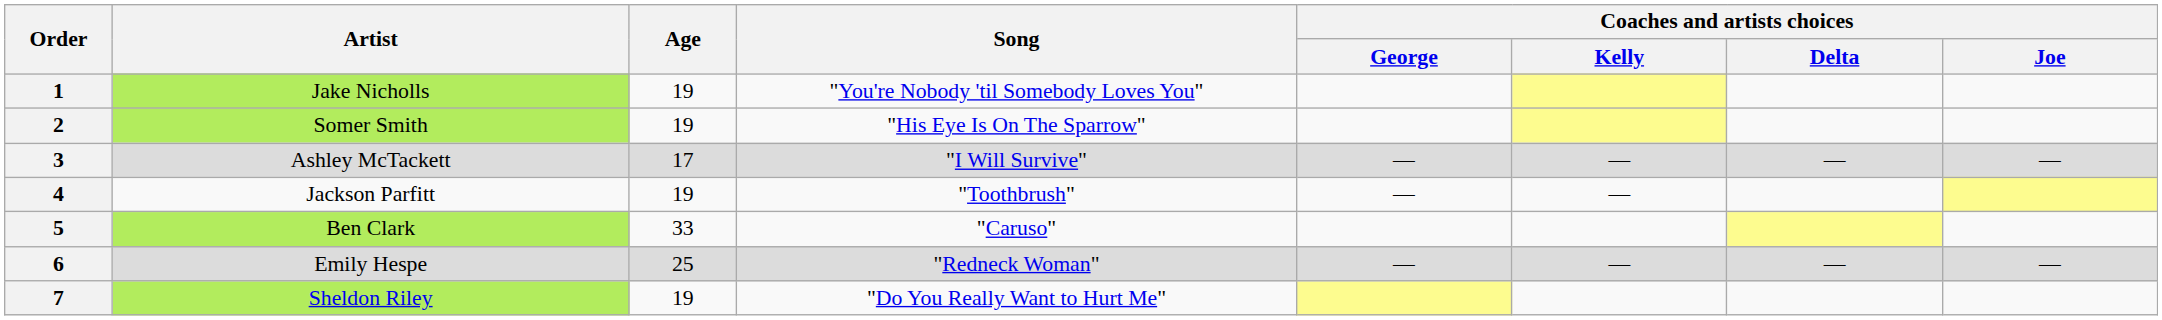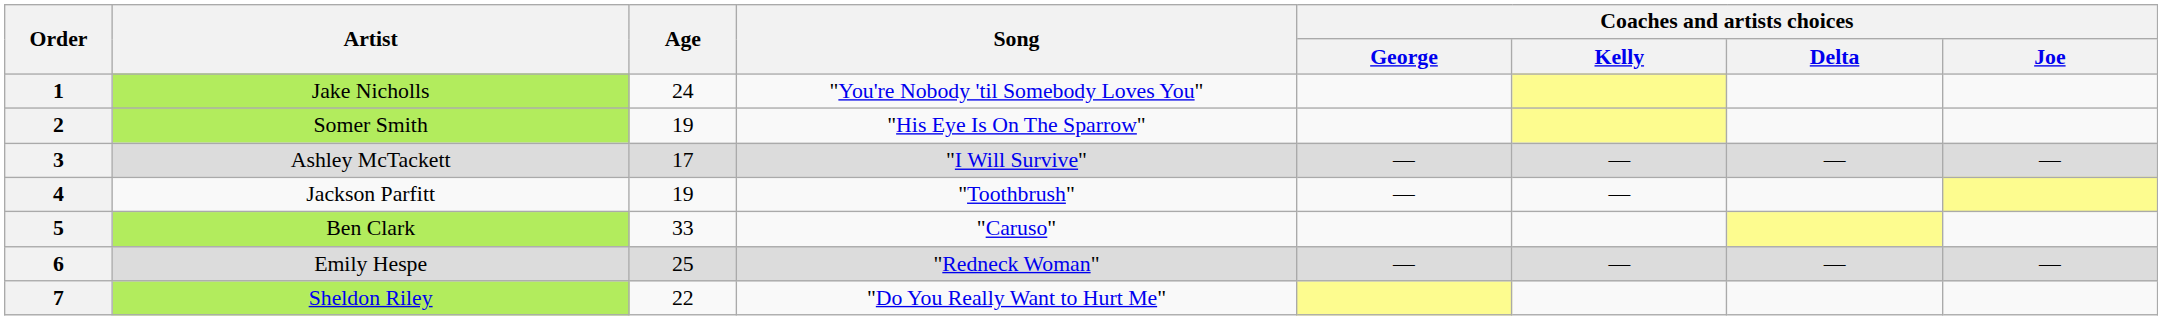1 | Age: 19 -> 24
7 | Age: 19 -> 22
